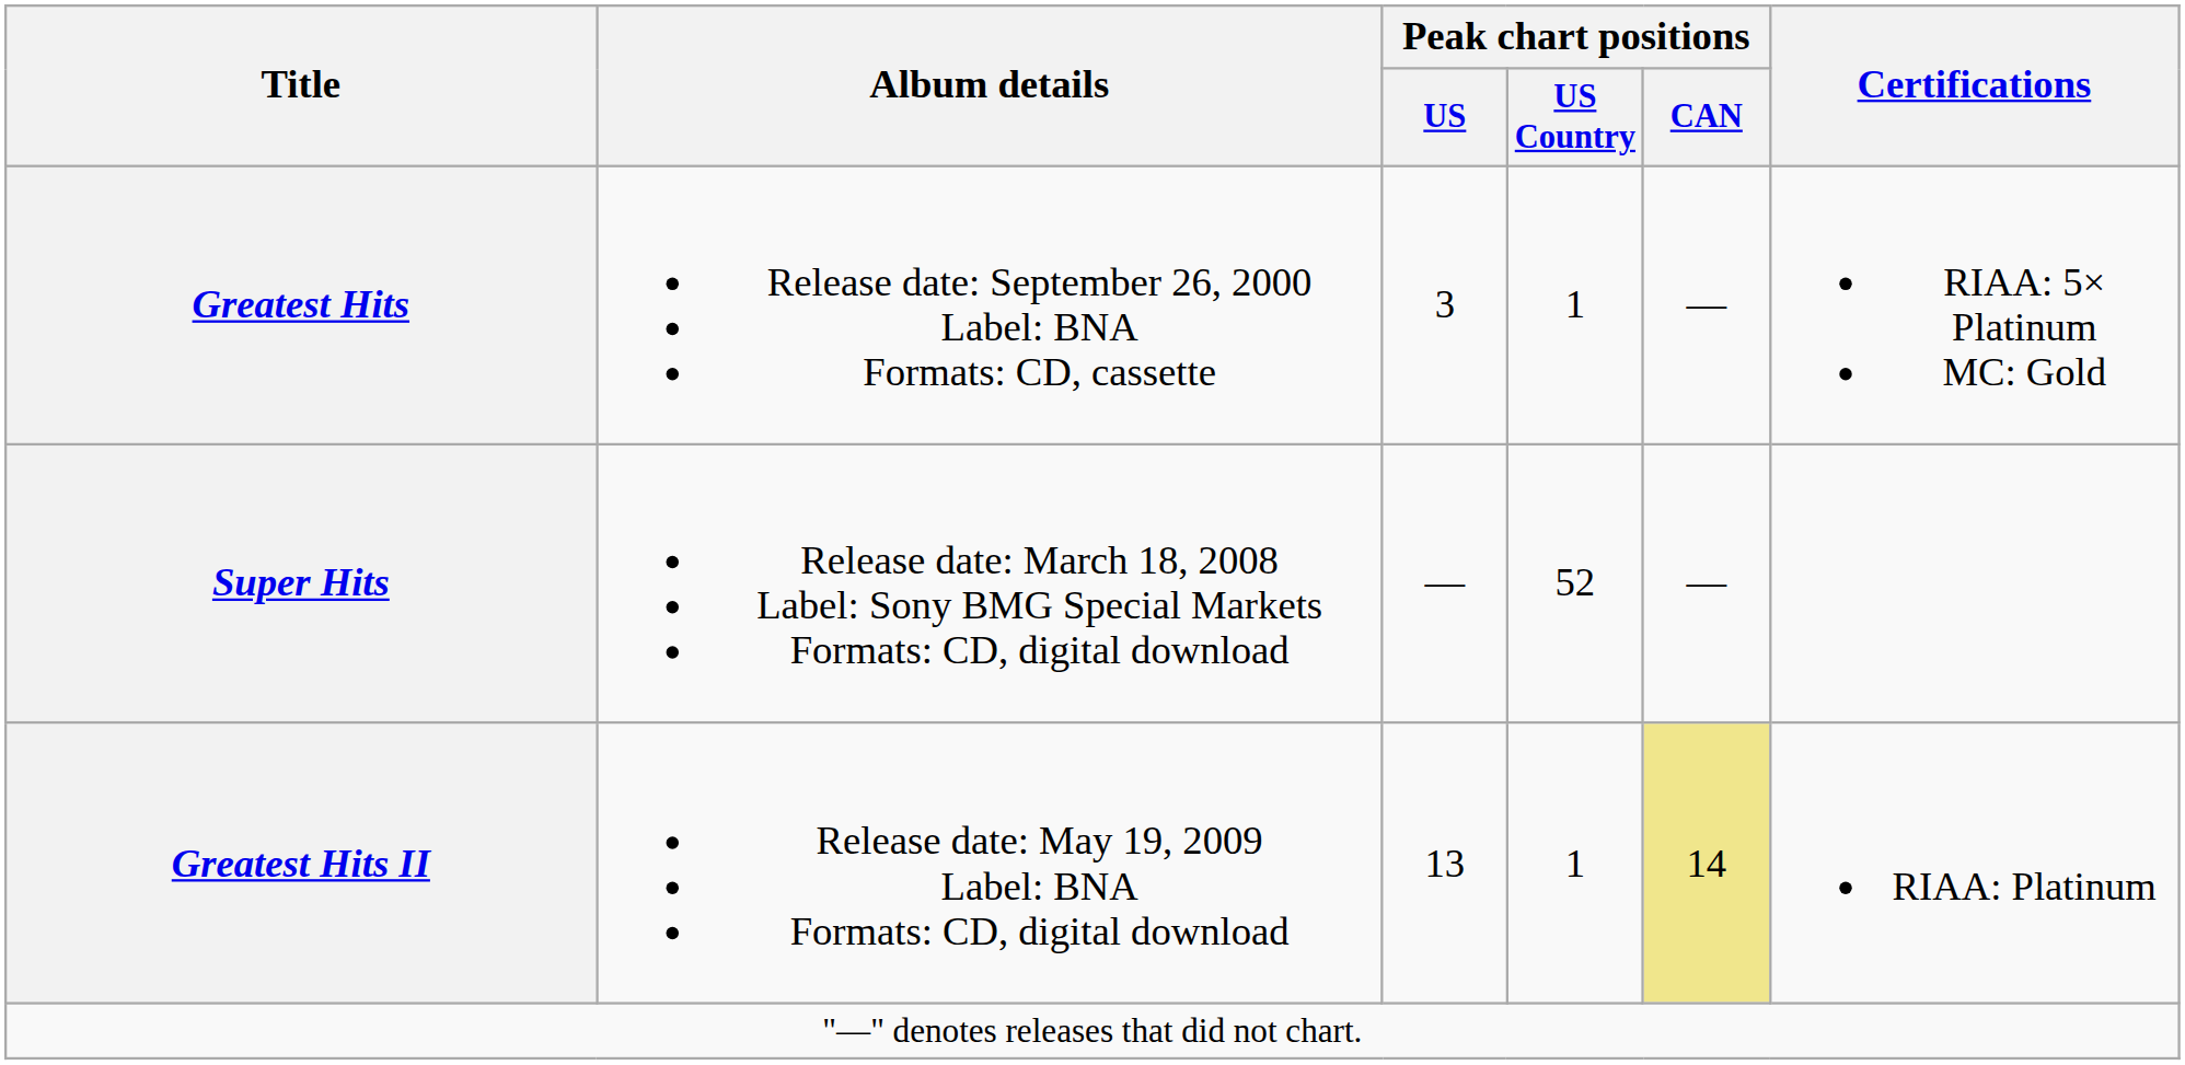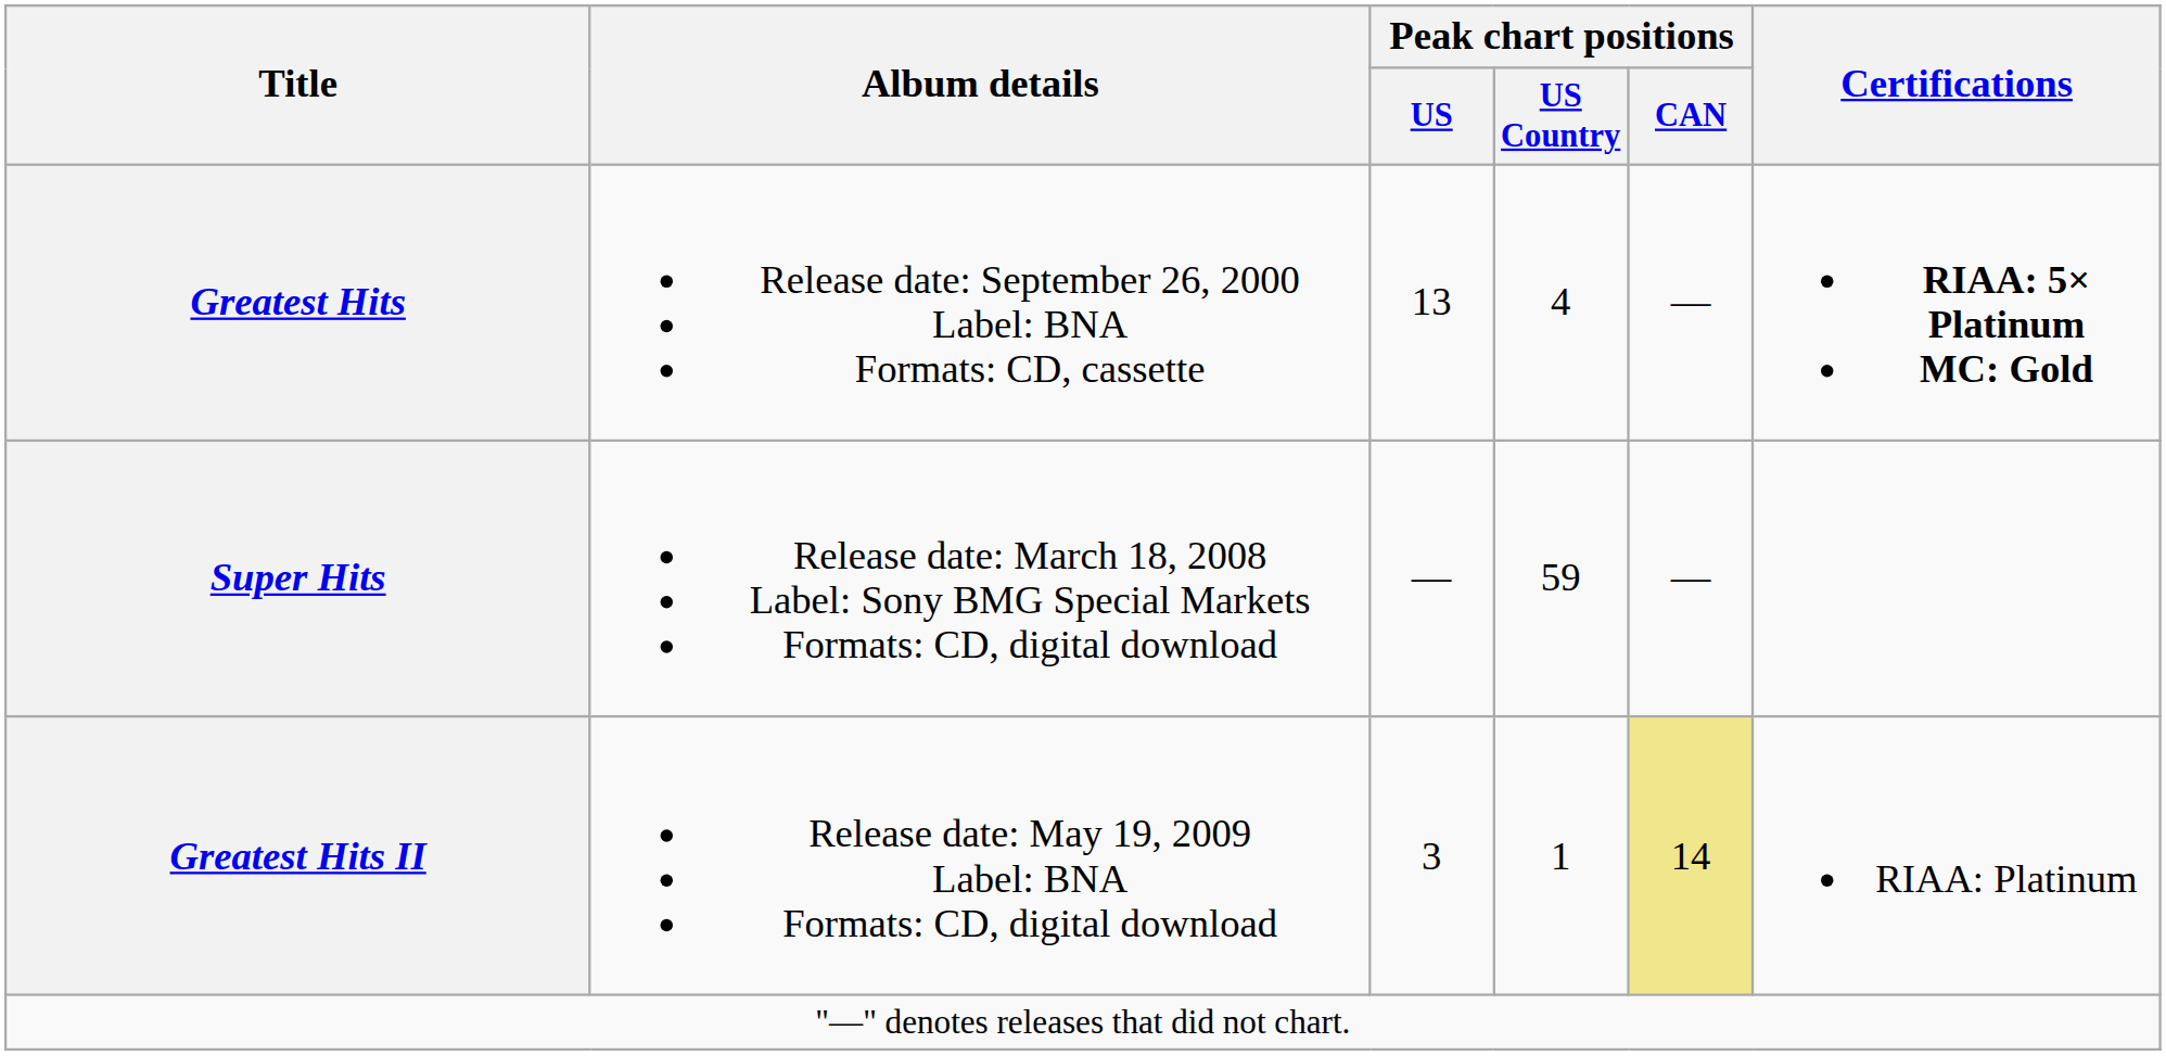Greatest Hits | Peak chart positions / US: 3 -> 13
Greatest Hits | Peak chart positions / US Country: 1 -> 4
Greatest Hits | Certifications: normal -> bold
Super Hits | Peak chart positions / US Country: 52 -> 59
Greatest Hits II | Peak chart positions / US: 13 -> 3
